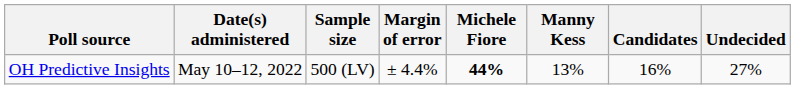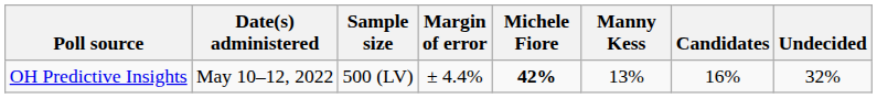OH Predictive Insights | Michele Fiore: 44% -> 42%
OH Predictive Insights | Undecided: 27% -> 32%
